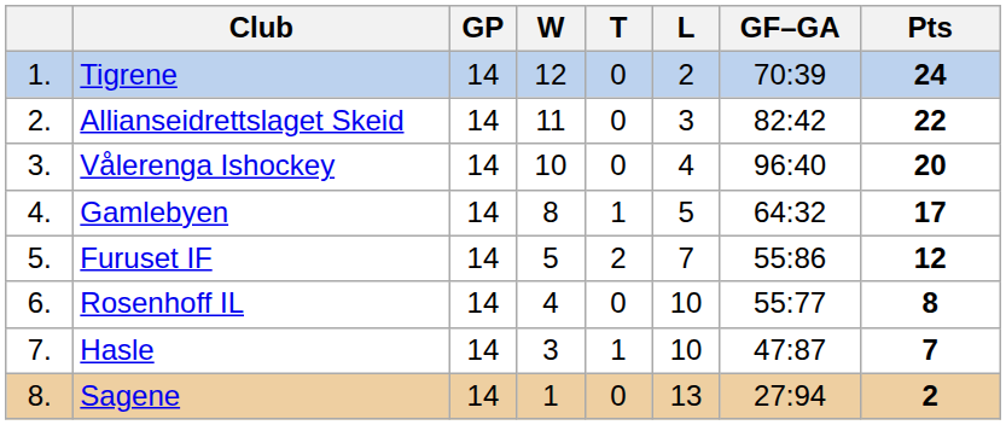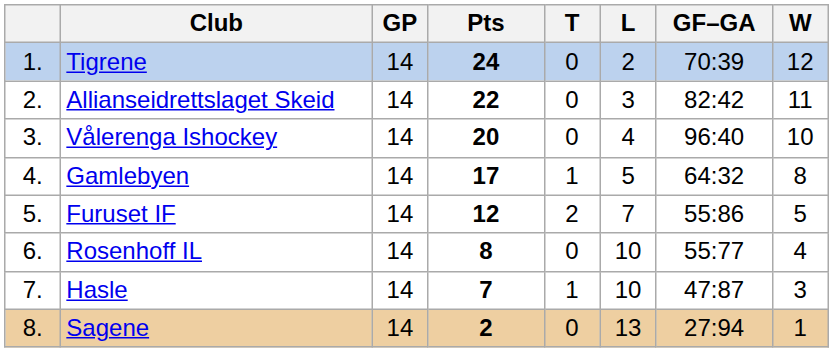columns swapped: W <-> Pts
